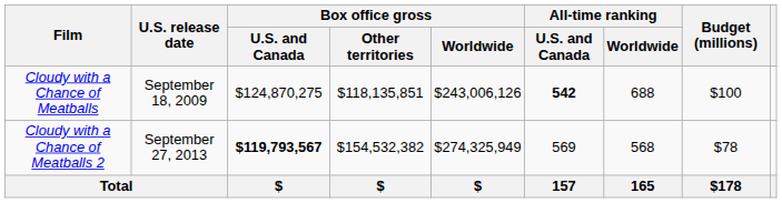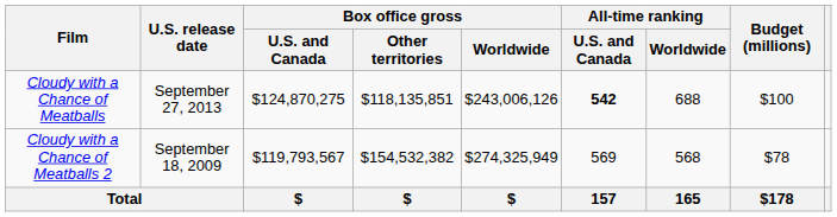Cloudy with a Chance of Meatballs | U.S. release date: September 18, 2009 -> September 27, 2013
Cloudy with a Chance of Meatballs 2 | U.S. release date: September 27, 2013 -> September 18, 2009
Cloudy with a Chance of Meatballs 2 | Box office gross / U.S. and Canada: bold -> normal
